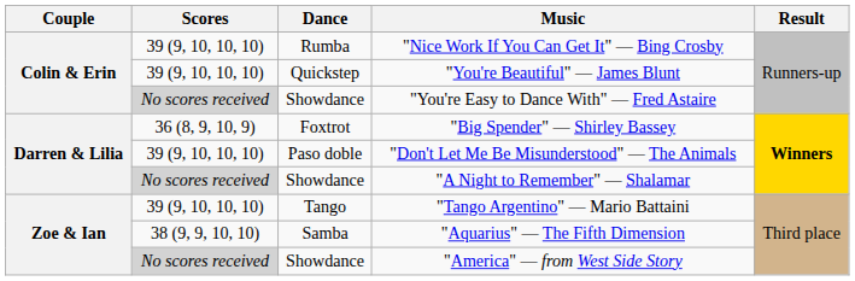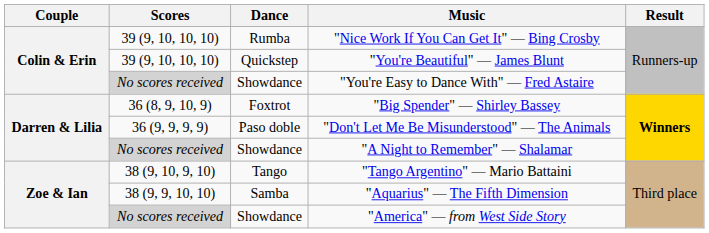"Don't Let Me Be Misunderstood" — The Animals | Scores: 39 (9, 10, 10, 10) -> 36 (9, 9, 9, 9)
"Tango Argentino" — Mario Battaini | Scores: 39 (9, 10, 10, 10) -> 38 (9, 10, 9, 10)
